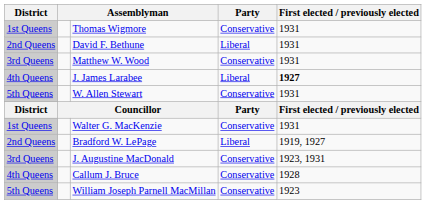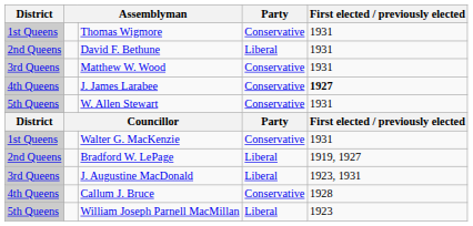J. James Larabee | Party: Liberal -> Conservative
J. Augustine MacDonald | Party: Conservative -> Liberal
William Joseph Parnell MacMillan | Party: Conservative -> Liberal
